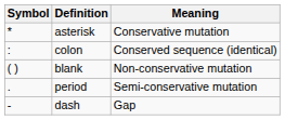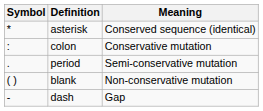asterisk | Meaning: Conservative mutation -> Conserved sequence (identical)
colon | Meaning: Conserved sequence (identical) -> Conservative mutation
rows swapped: period <-> blank
